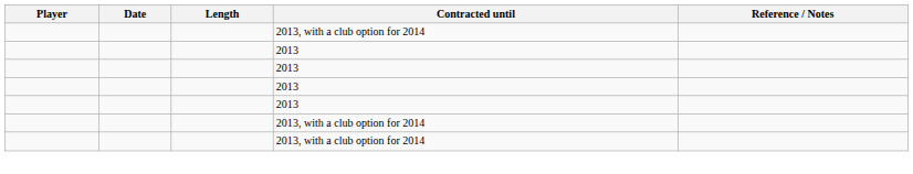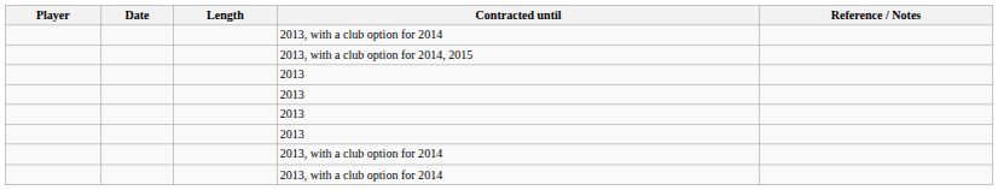+ row: 2013, with a club option for 2014, 2015
